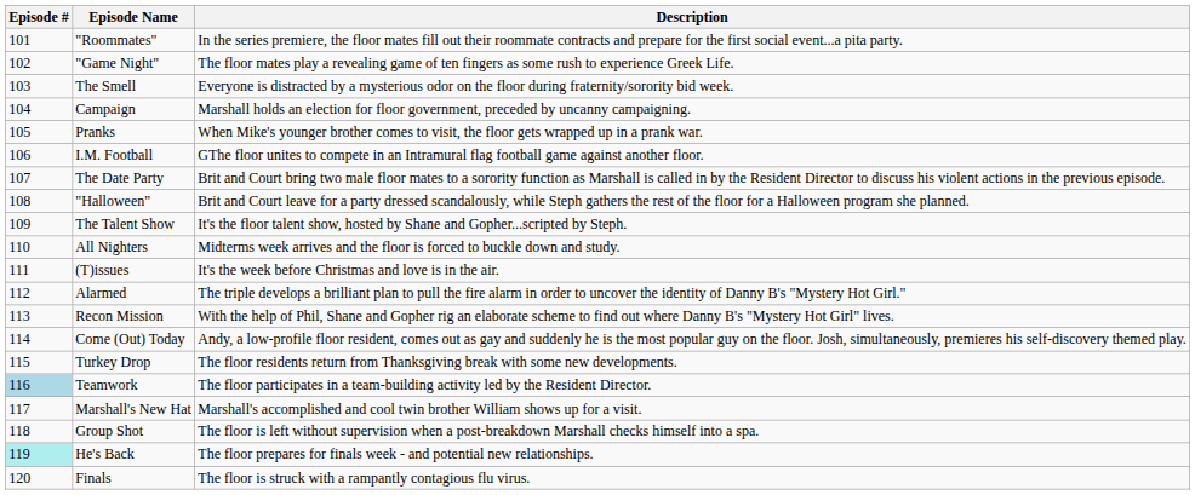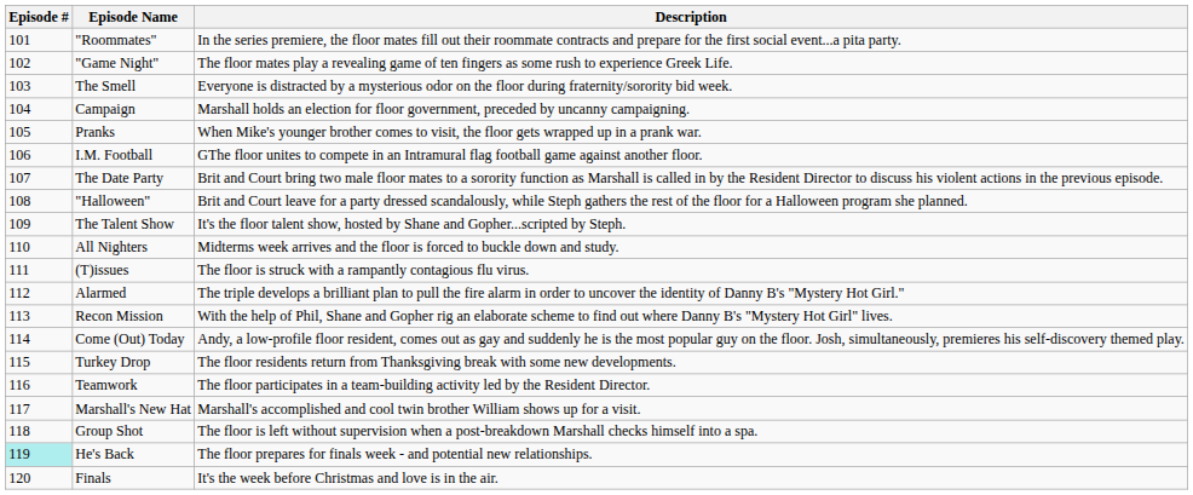(T)issues | Description: It's the week before Christmas and love is in the air. -> The floor is struck with a rampantly contagious flu virus.
Teamwork | Episode #: lightblue background -> no background
Finals | Description: The floor is struck with a rampantly contagious flu virus. -> It's the week before Christmas and love is in the air.
